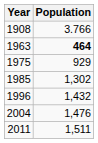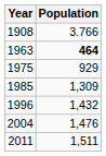1985 | Population: 1,302 -> 1,309
